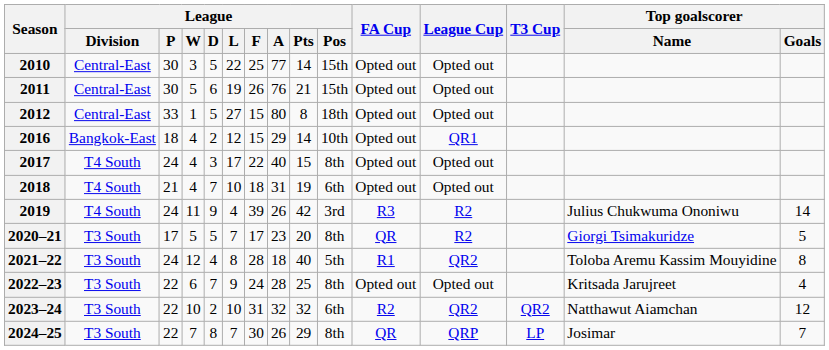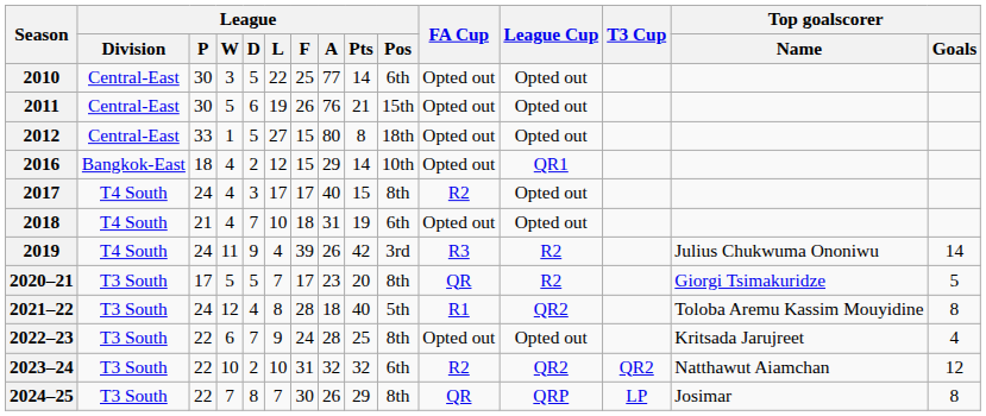2010 | League / Pos: 15th -> 6th
2017 | League / F: 22 -> 17
2017 | FA Cup: Opted out -> R2
2024–25 | Top goalscorer / Goals: 7 -> 8
